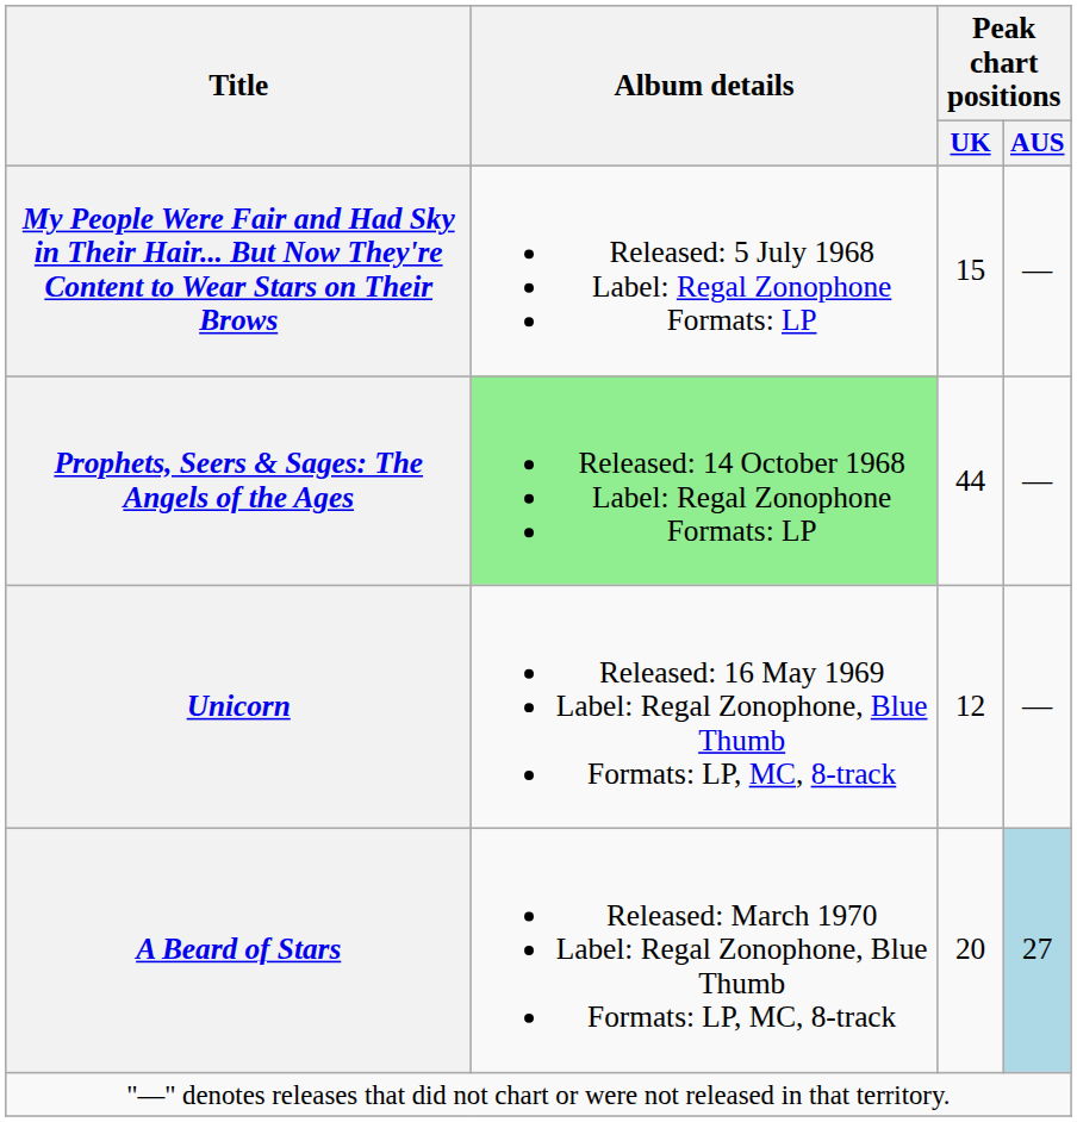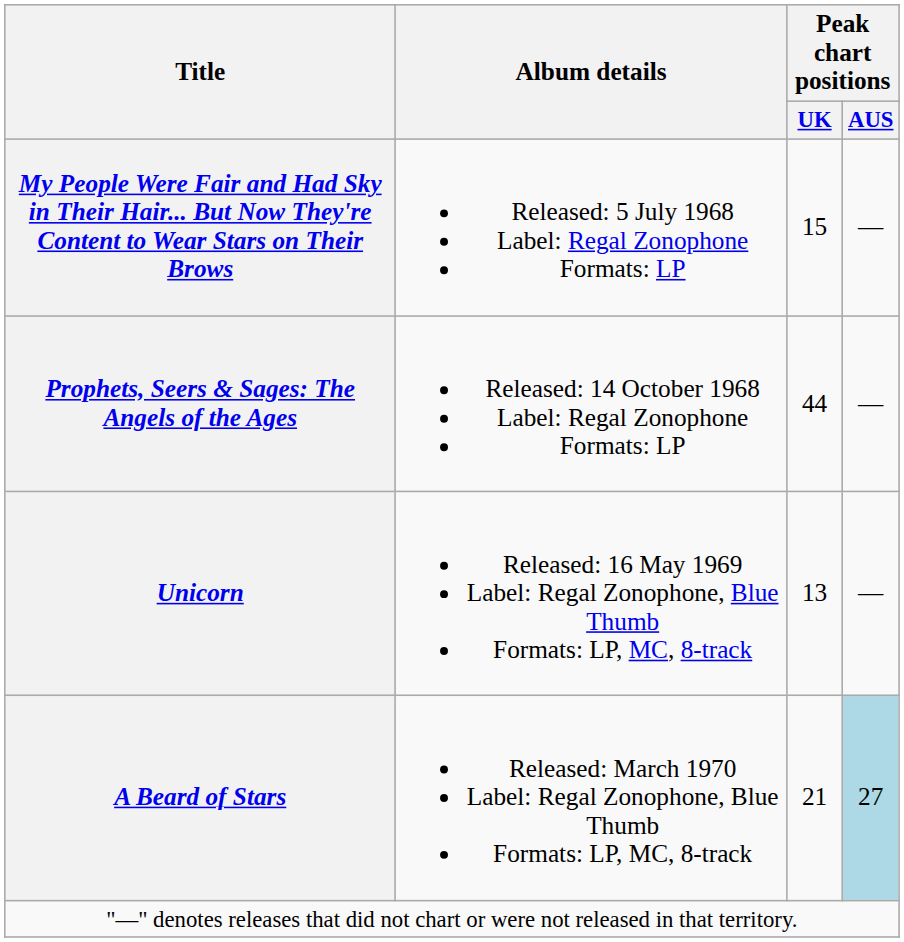Prophets, Seers & Sages: The Angels of the Ages | Album details: lightgreen background -> no background
Unicorn | Peak chart positions / UK: 12 -> 13
A Beard of Stars | Peak chart positions / UK: 20 -> 21
